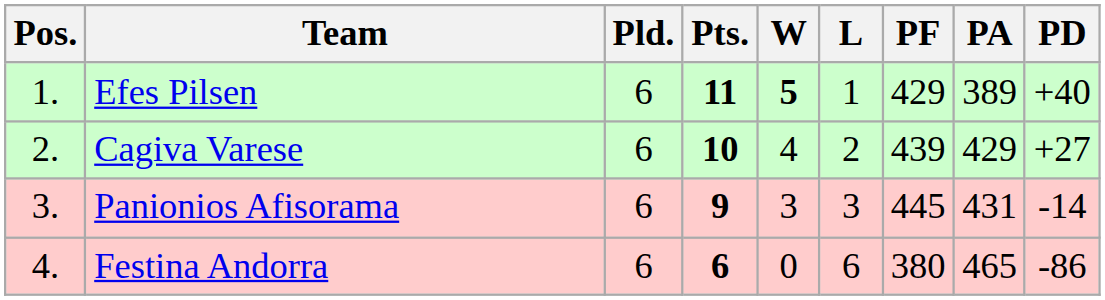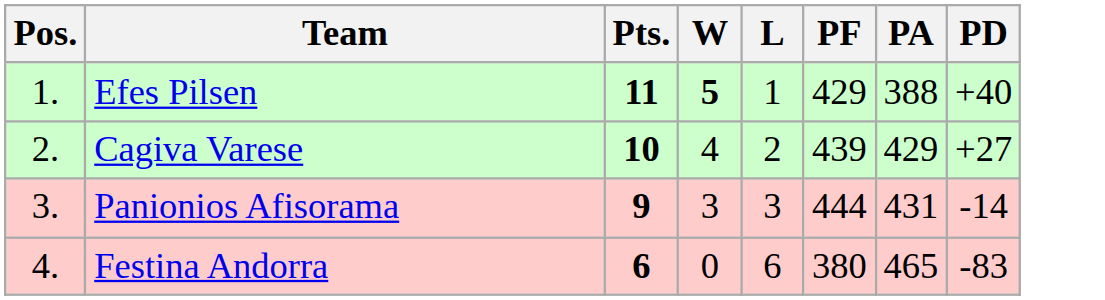- column: Pld. | 6 | 6 | 6 | 6
Efes Pilsen | PA: 389 -> 388
Panionios Afisorama | PF: 445 -> 444
Festina Andorra | PD: -86 -> -83
